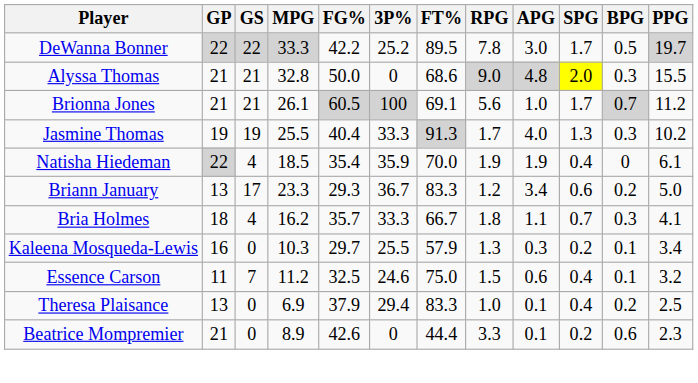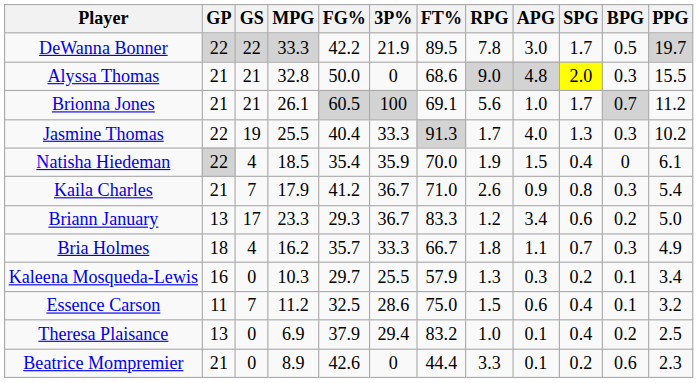DeWanna Bonner | 3P%: 25.2 -> 21.9
Jasmine Thomas | GP: 19 -> 22
Natisha Hiedeman | APG: 1.9 -> 1.5
+ row: Kaila Charles | 21 | 7 | 17.9 | 41.2 | 36.7 | 71.0 | 2.6 | 0.9 | 0.8 | 0.3 | 5.4
Bria Holmes | PPG: 4.1 -> 4.9
Essence Carson | 3P%: 24.6 -> 28.6
Theresa Plaisance | FT%: 83.3 -> 83.2
